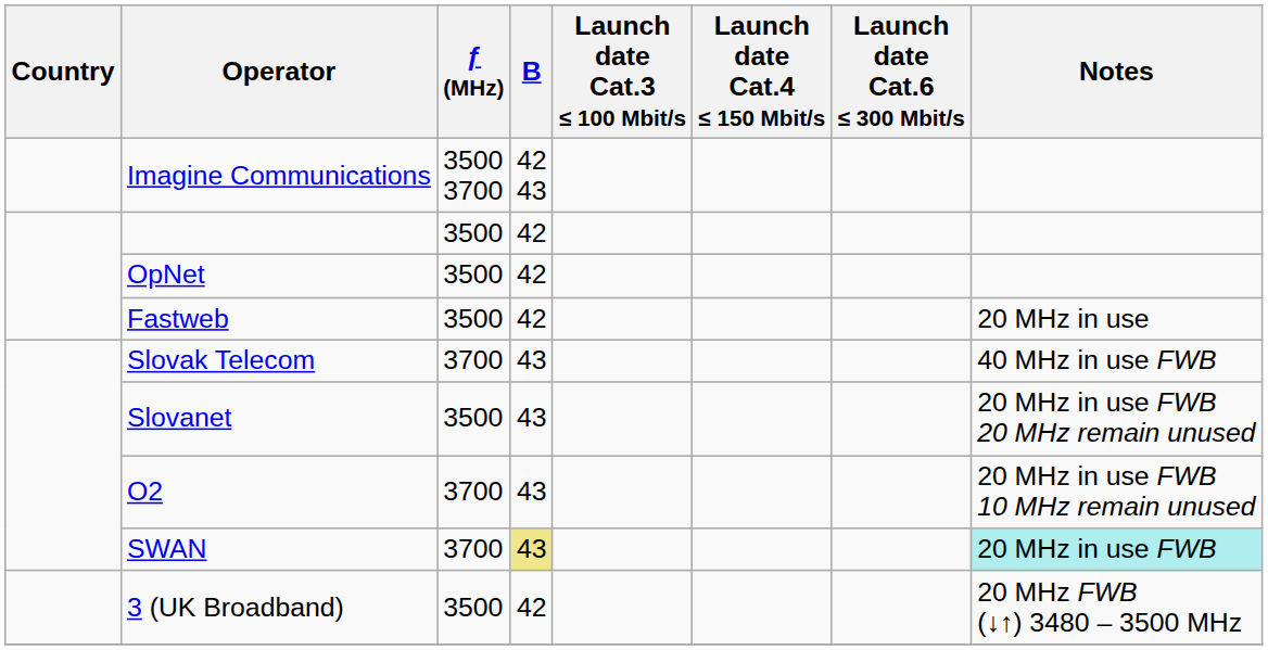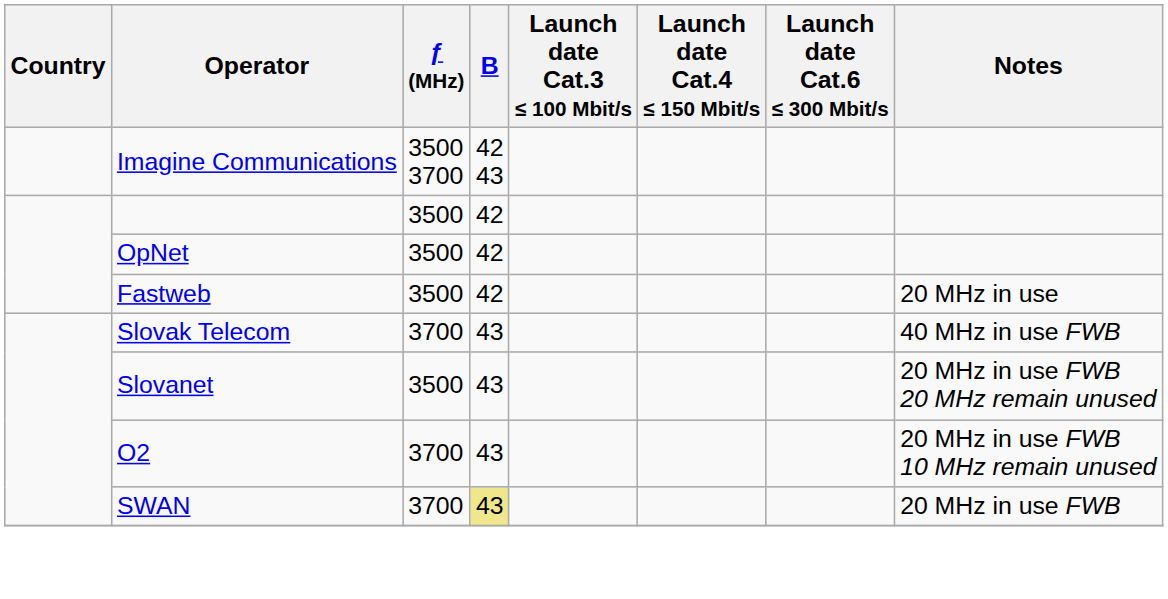SWAN | Notes: paleturquoise background -> no background
- row: 3 (UK Broadband) | 3500 | 42 | 20 MHz FWB (↓↑) 3480 – 3500 MHz
